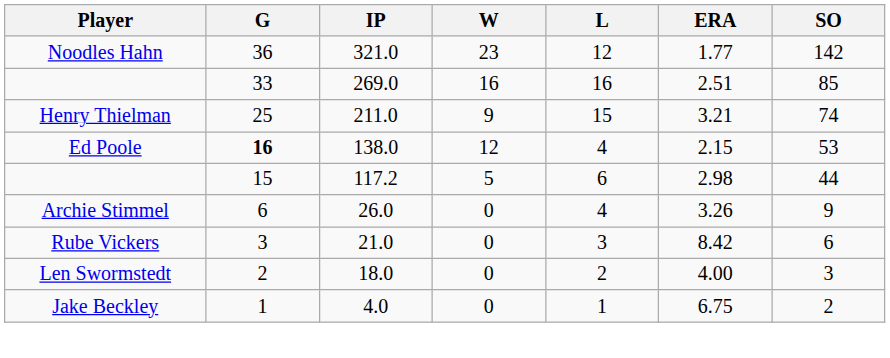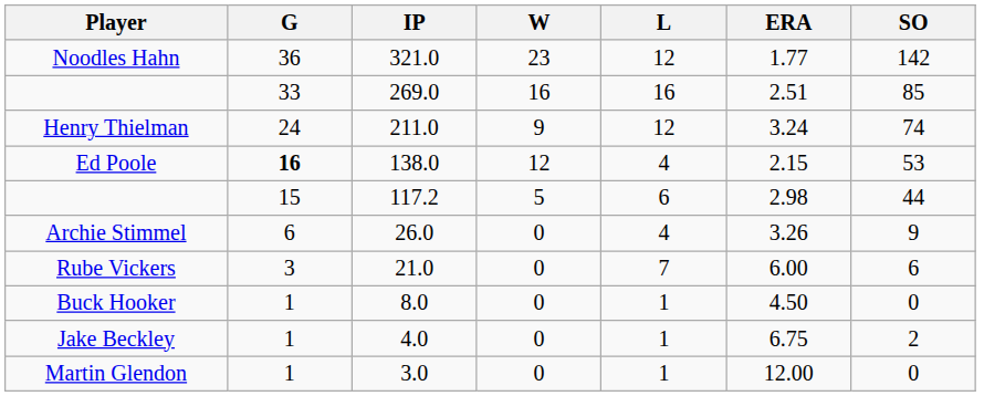Henry Thielman | G: 25 -> 24
Henry Thielman | L: 15 -> 12
Henry Thielman | ERA: 3.21 -> 3.24
Rube Vickers | L: 3 -> 7
Rube Vickers | ERA: 8.42 -> 6.00
- row: Len Swormstedt | 2 | 18.0 | 0 | 2 | 4.00 | 3
+ row: Buck Hooker | 1 | 8.0 | 0 | 1 | 4.50 | 0
+ row: Martin Glendon | 1 | 3.0 | 0 | 1 | 12.00 | 0
